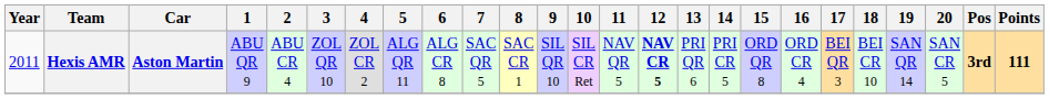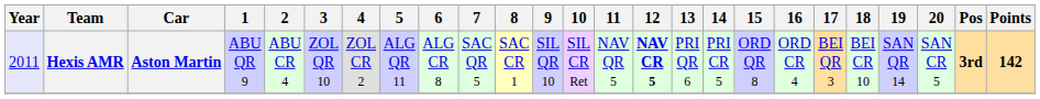Hexis AMR | Year: no background -> lavender background
Hexis AMR | Points: 111 -> 142
